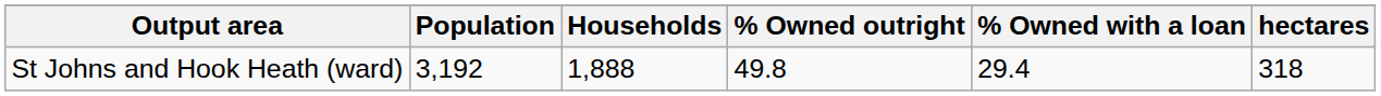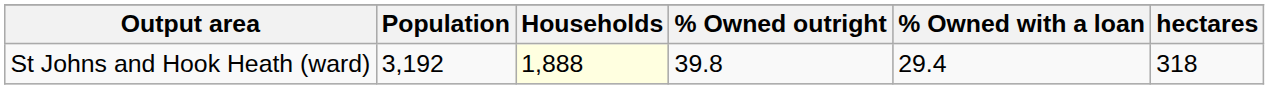St Johns and Hook Heath (ward) | Households: no background -> lightyellow background
St Johns and Hook Heath (ward) | % Owned outright: 49.8 -> 39.8
